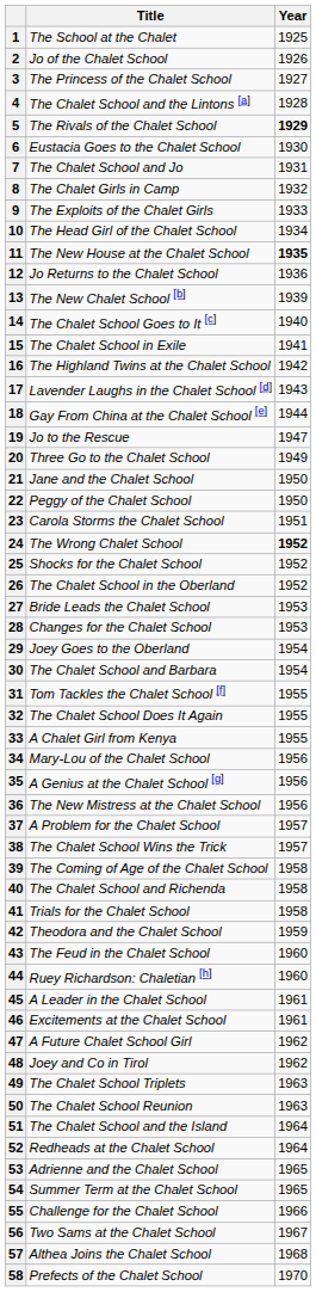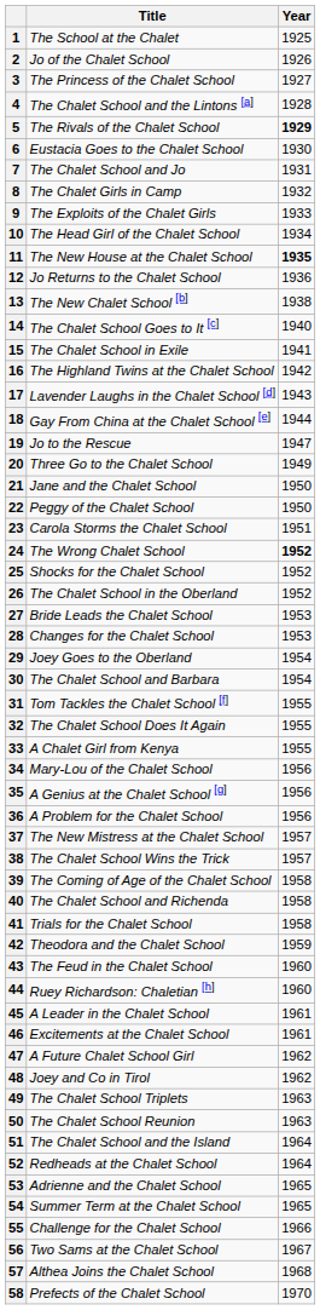13 | Year: 1939 -> 1938
36 | Title: The New Mistress at the Chalet School -> A Problem for the Chalet School
37 | Title: A Problem for the Chalet School -> The New Mistress at the Chalet School
